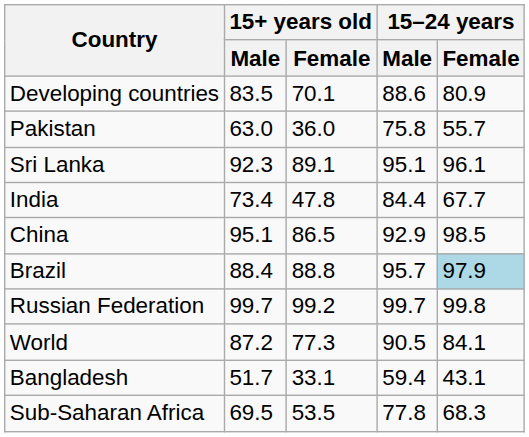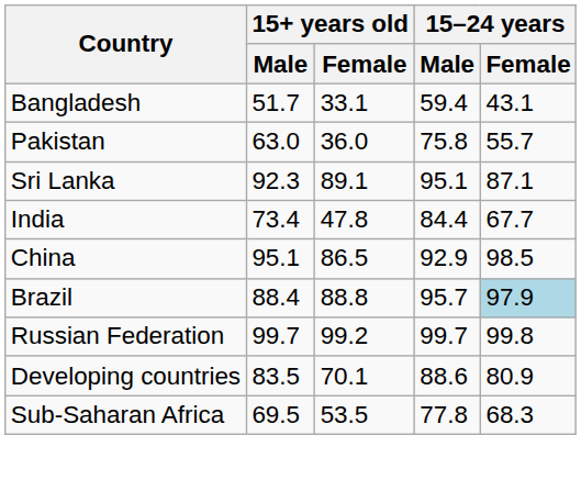rows swapped: Bangladesh <-> Developing countries
Sri Lanka | 15–24 years / Female: 96.1 -> 87.1
- row: World | 87.2 | 77.3 | 90.5 | 84.1
